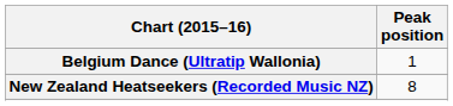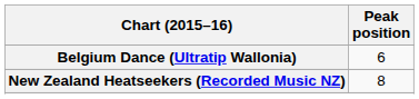Belgium Dance (Ultratip Wallonia) | Peak position: 1 -> 6
